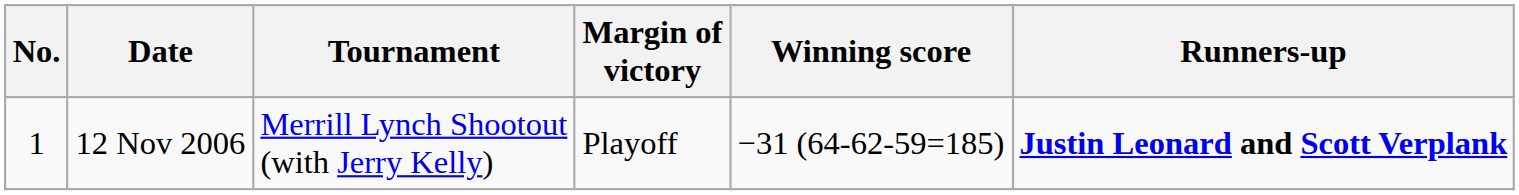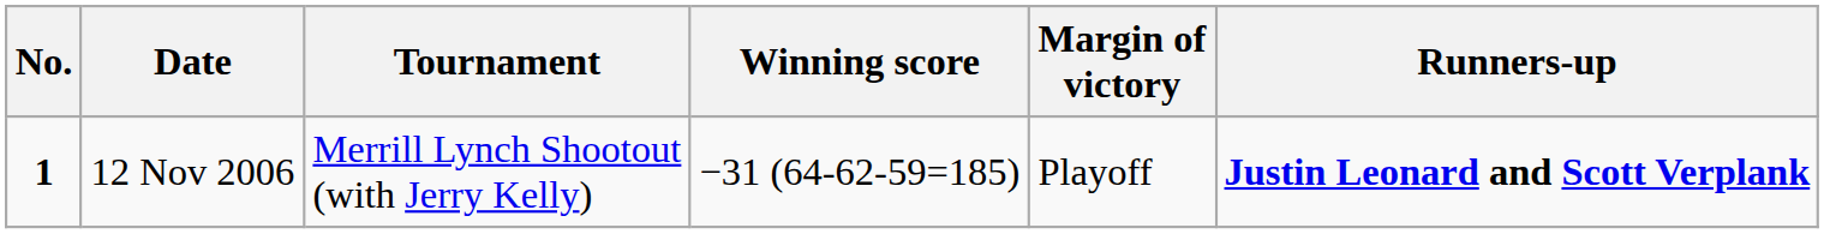columns swapped: Winning score <-> Margin of victory
12 Nov 2006 | No.: normal -> bold
